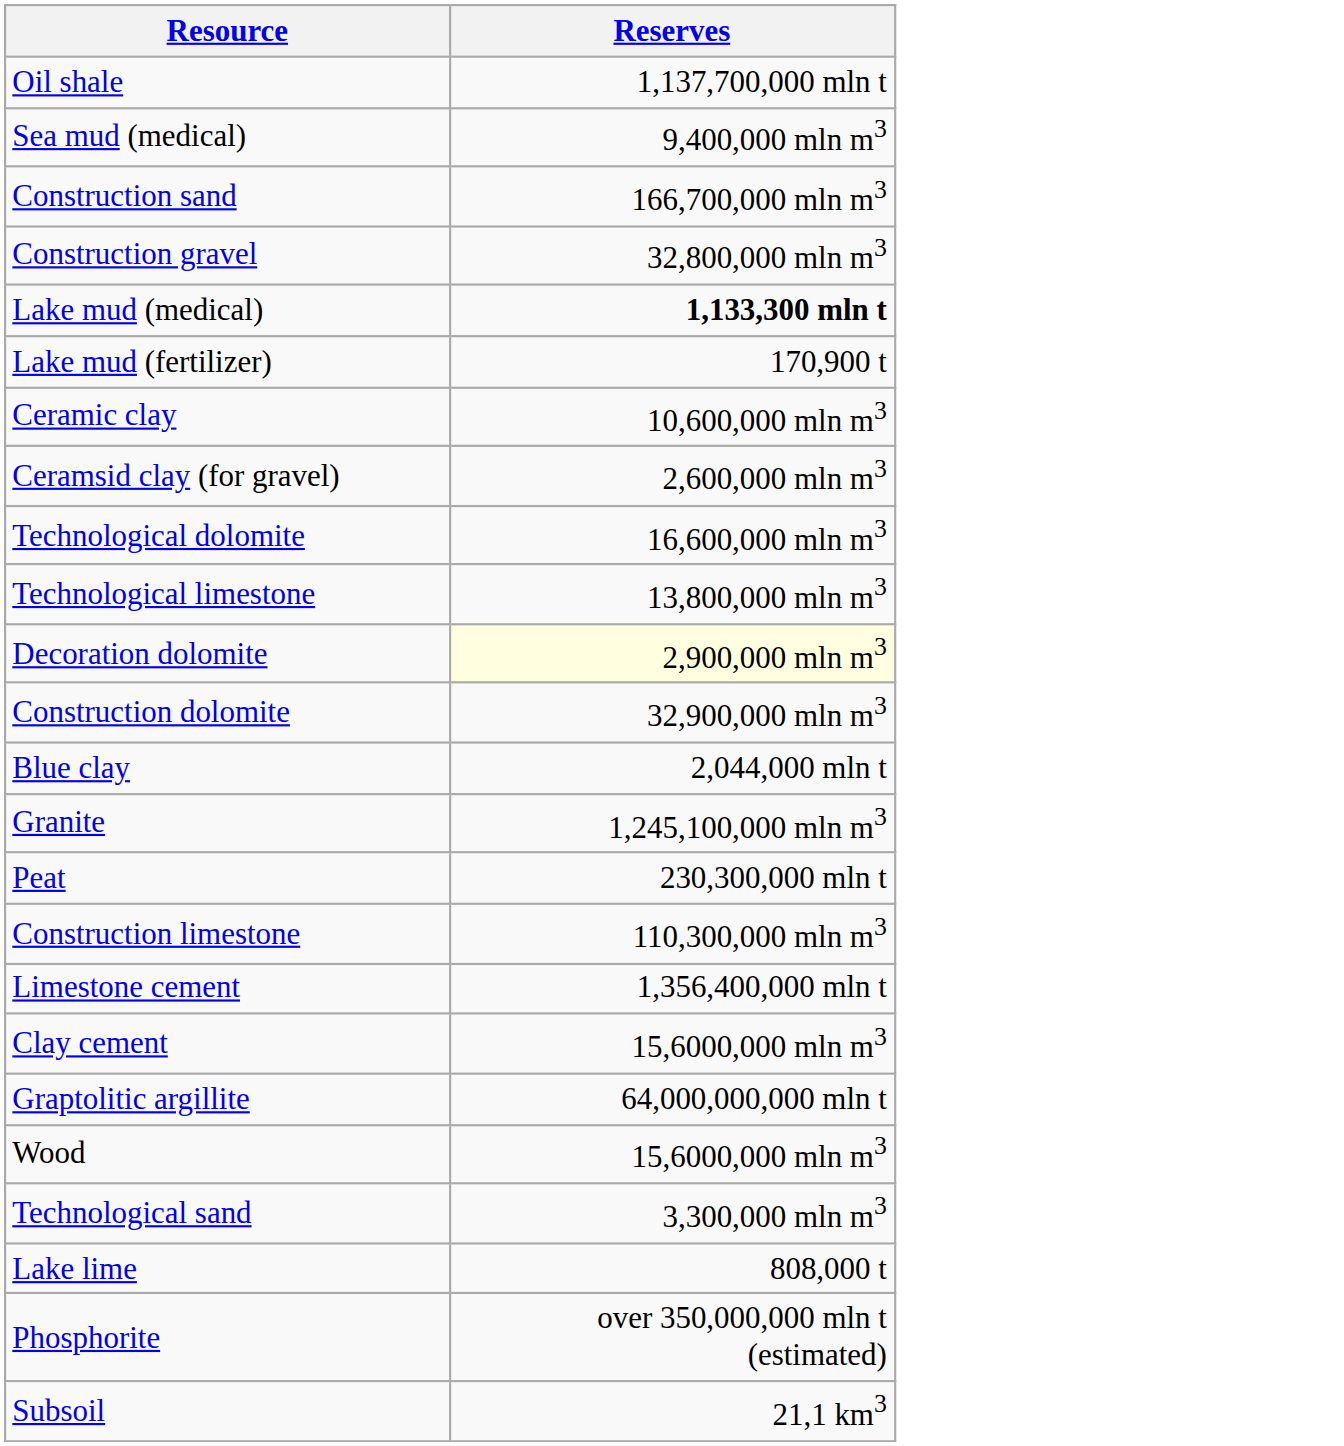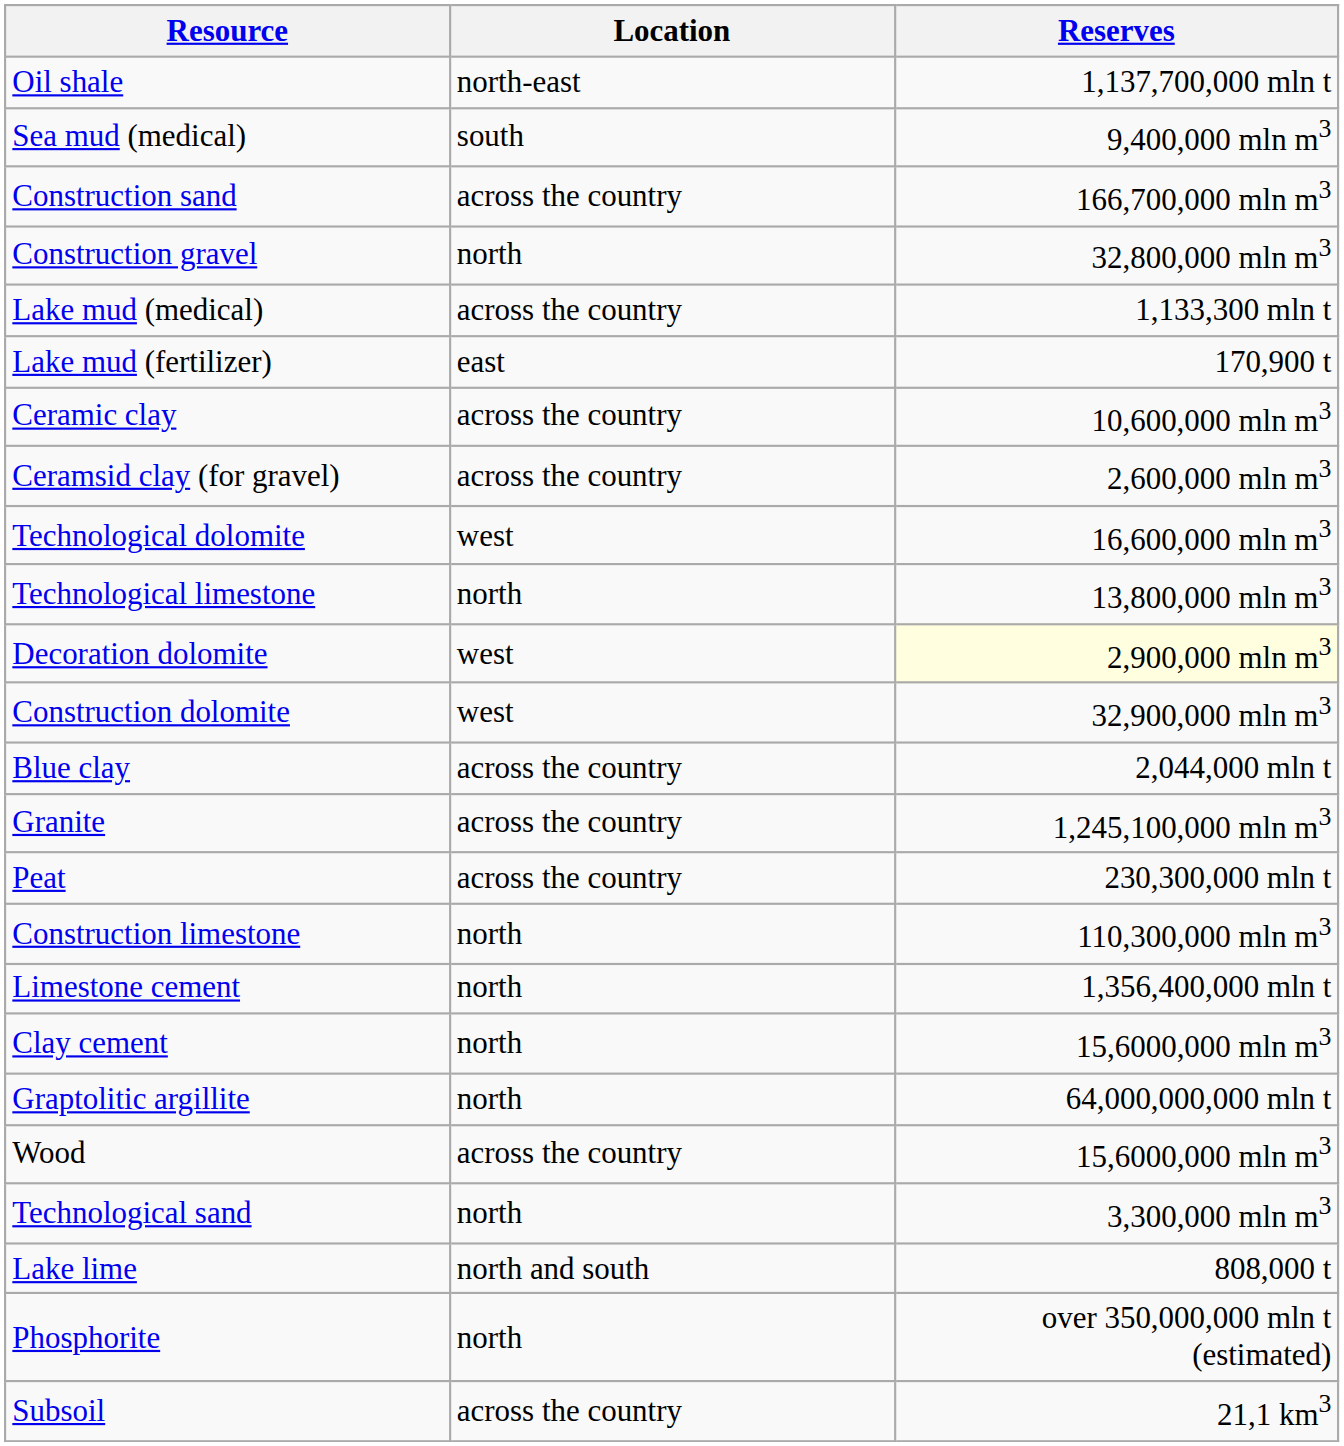+ column: Location | north-east | south | across the country | north | across the country | east | across the country | across the country | west | north | west | west | across the country | across the country | across the country | north | north | north | north | across the country | north | north and south | north | across the country
Lake mud (medical) | Reserves: bold -> normal
